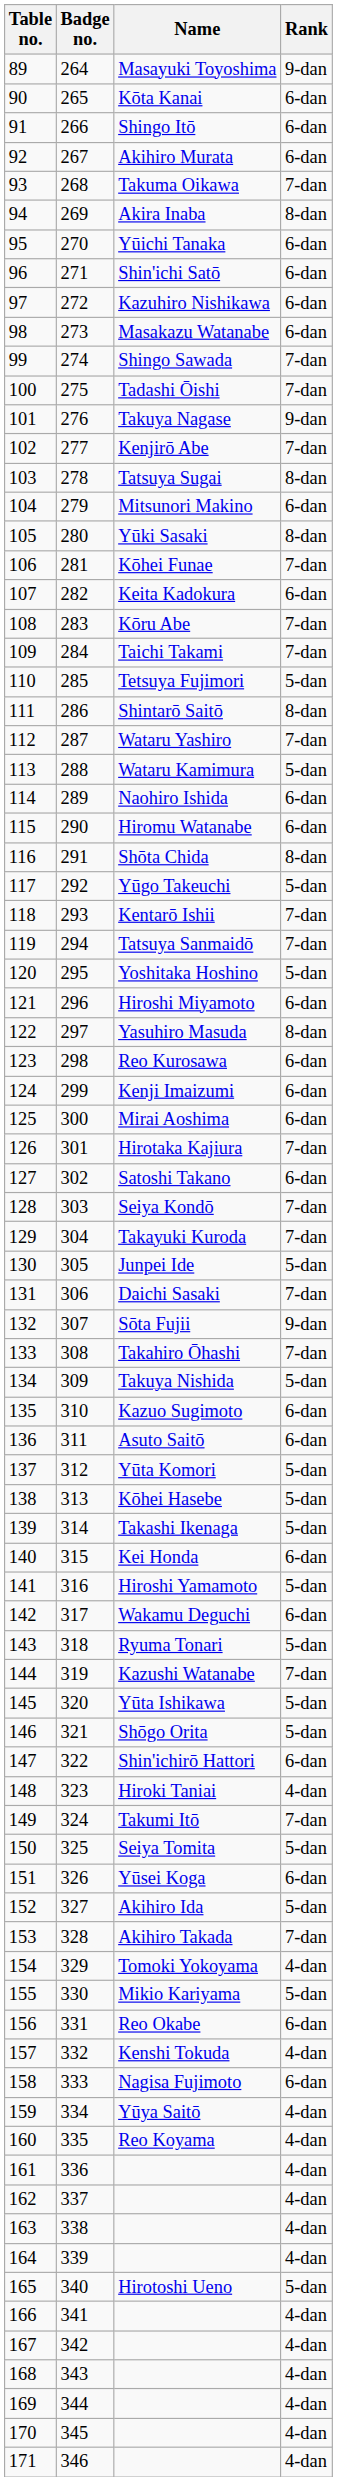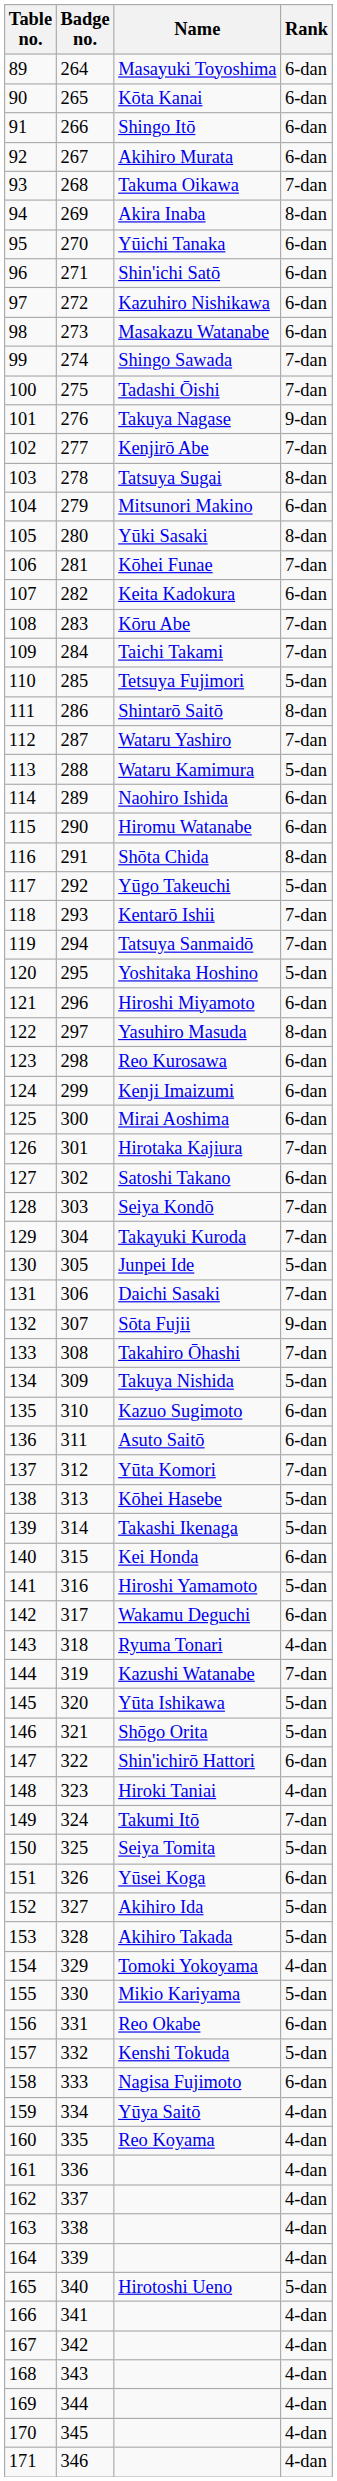89 | Rank: 9-dan -> 6-dan
137 | Rank: 5-dan -> 7-dan
143 | Rank: 5-dan -> 4-dan
153 | Rank: 7-dan -> 5-dan
157 | Rank: 4-dan -> 5-dan
